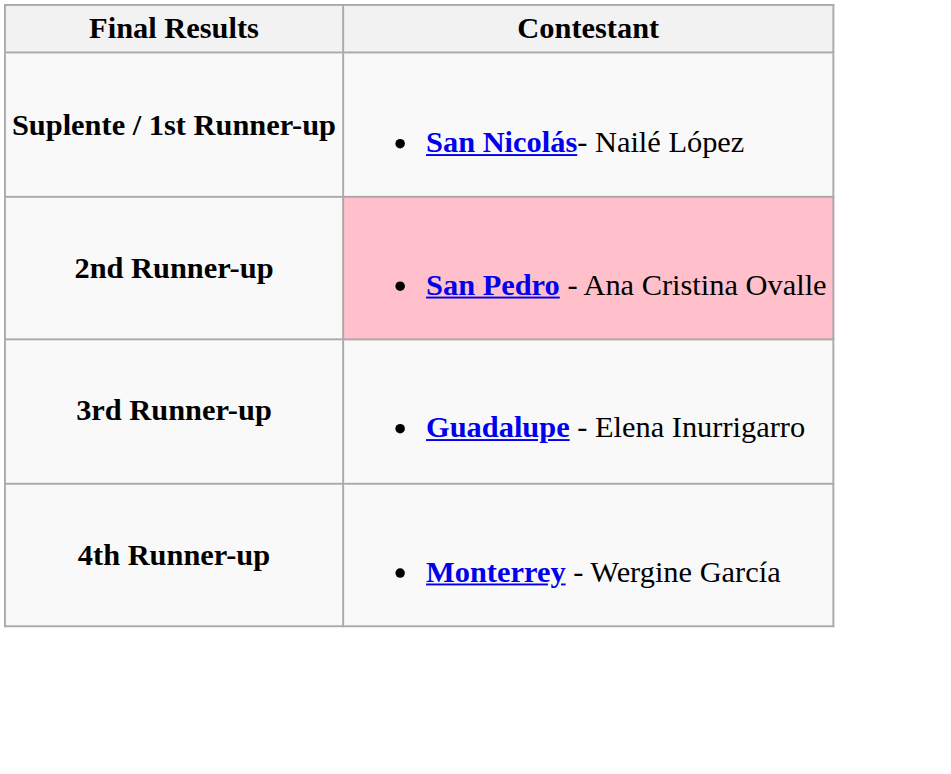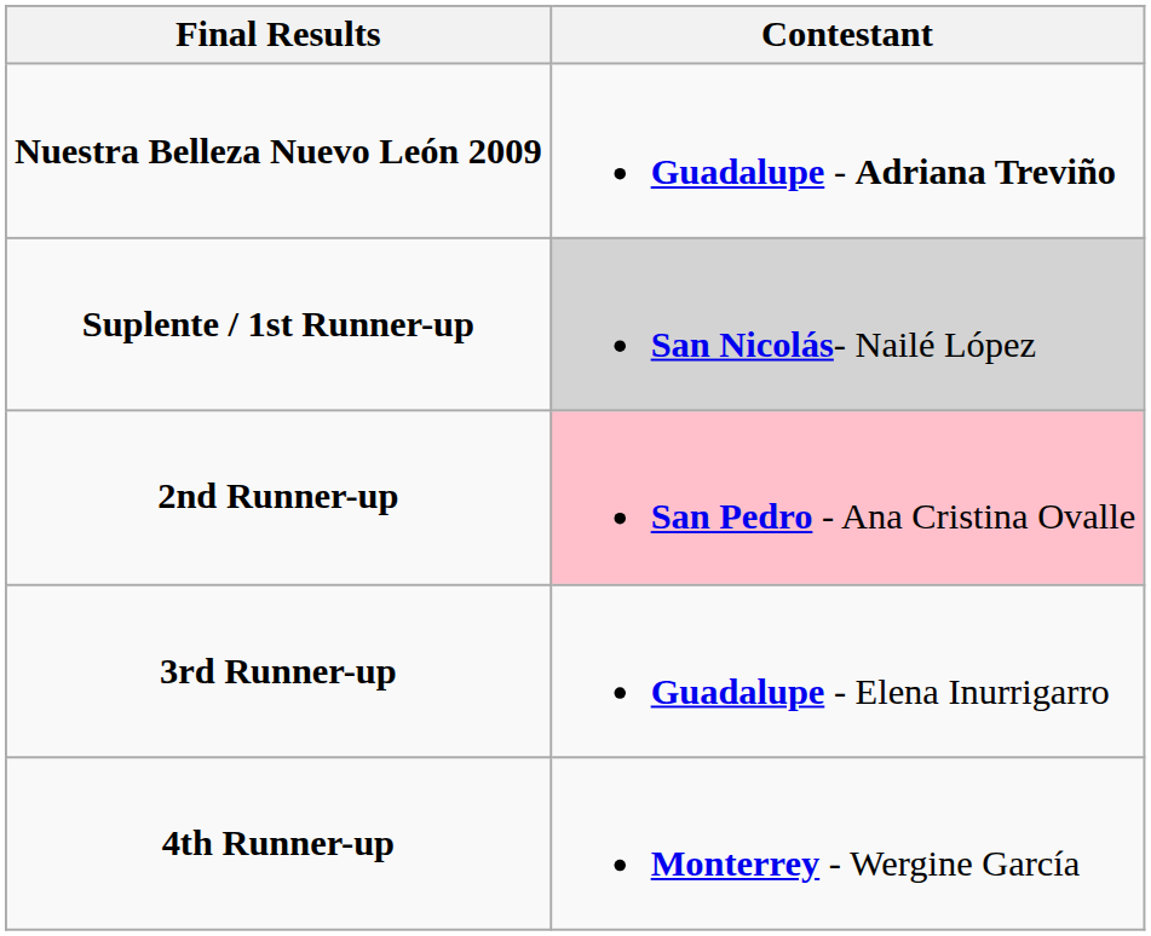+ row: Nuestra Belleza Nuevo León 2009 | Guadalupe - Adriana Treviño
Suplente / 1st Runner-up | Contestant: no background -> lightgrey background
